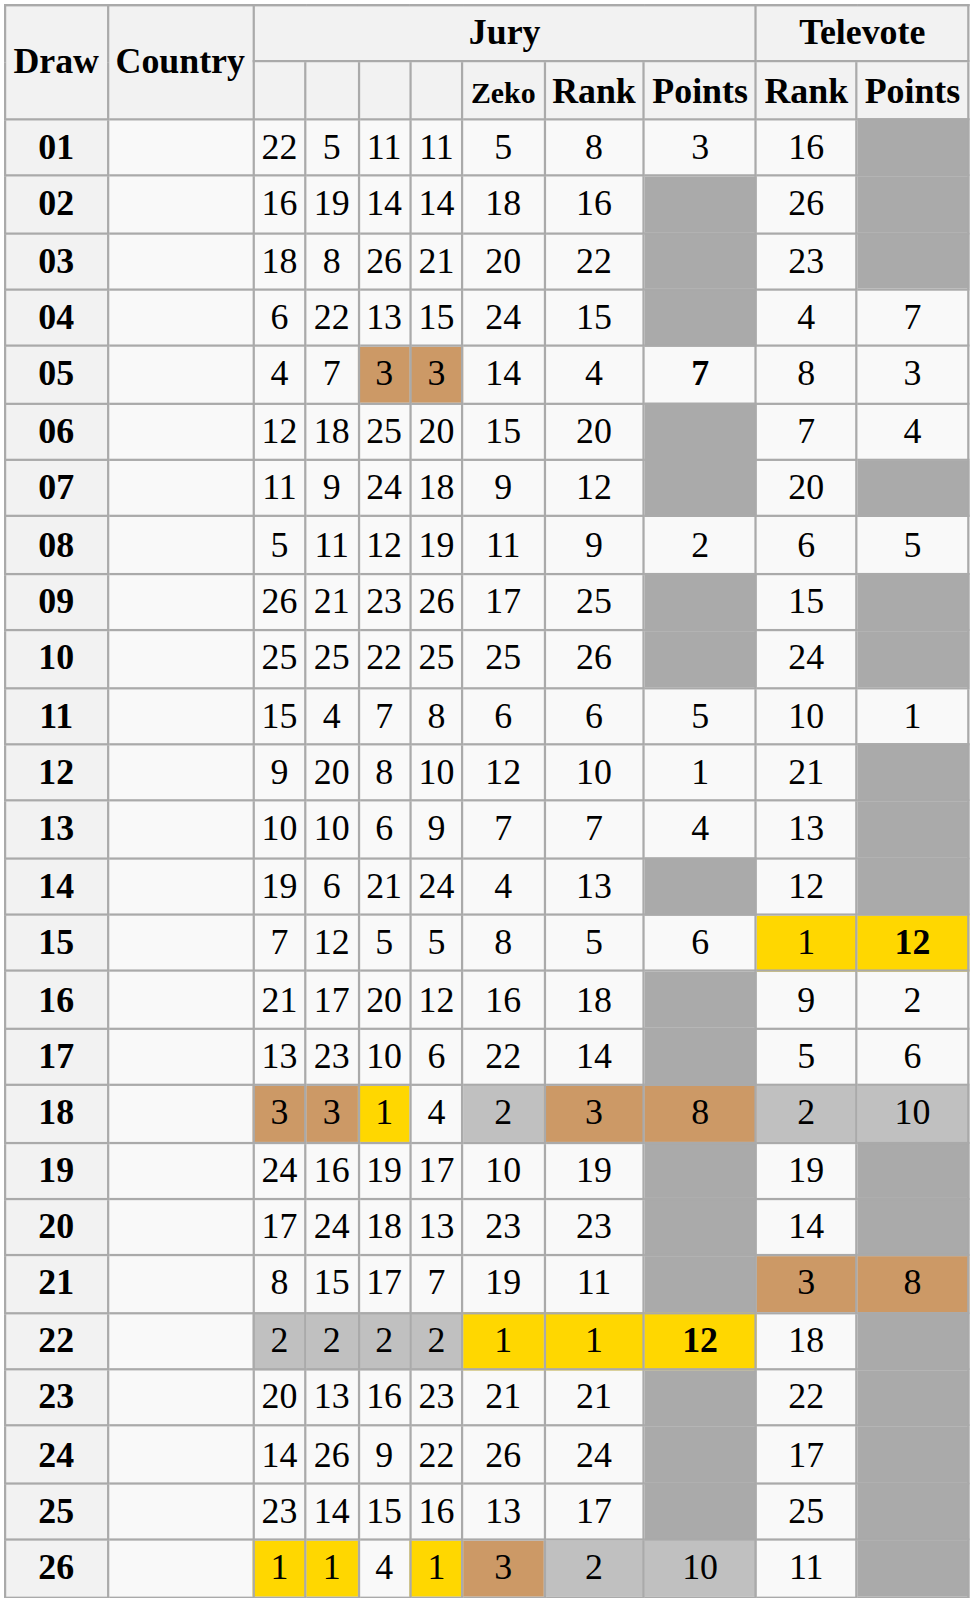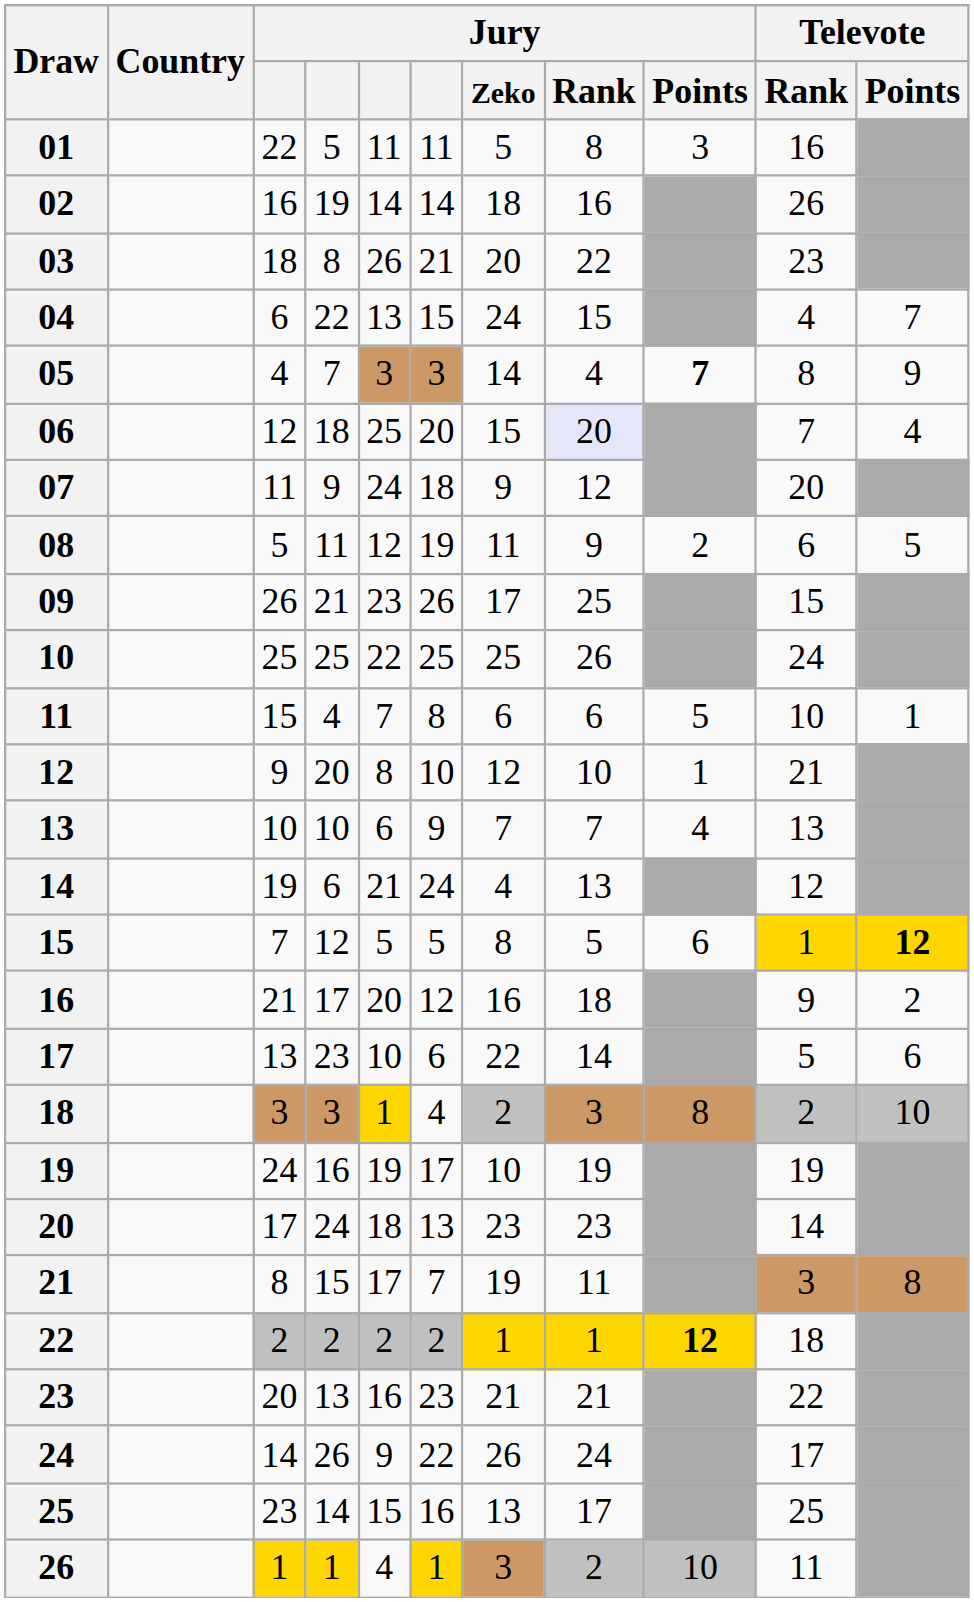05 | Televote / Points: 3 -> 9
06 | Jury / Rank: no background -> lavender background
